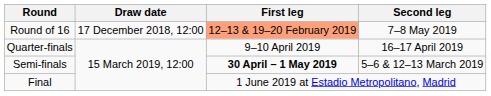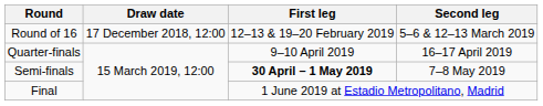Round of 16 | First leg: lightsalmon background -> no background
Round of 16 | Second leg: 7–8 May 2019 -> 5–6 & 12–13 March 2019
Semi-finals | Second leg: 5–6 & 12–13 March 2019 -> 7–8 May 2019
